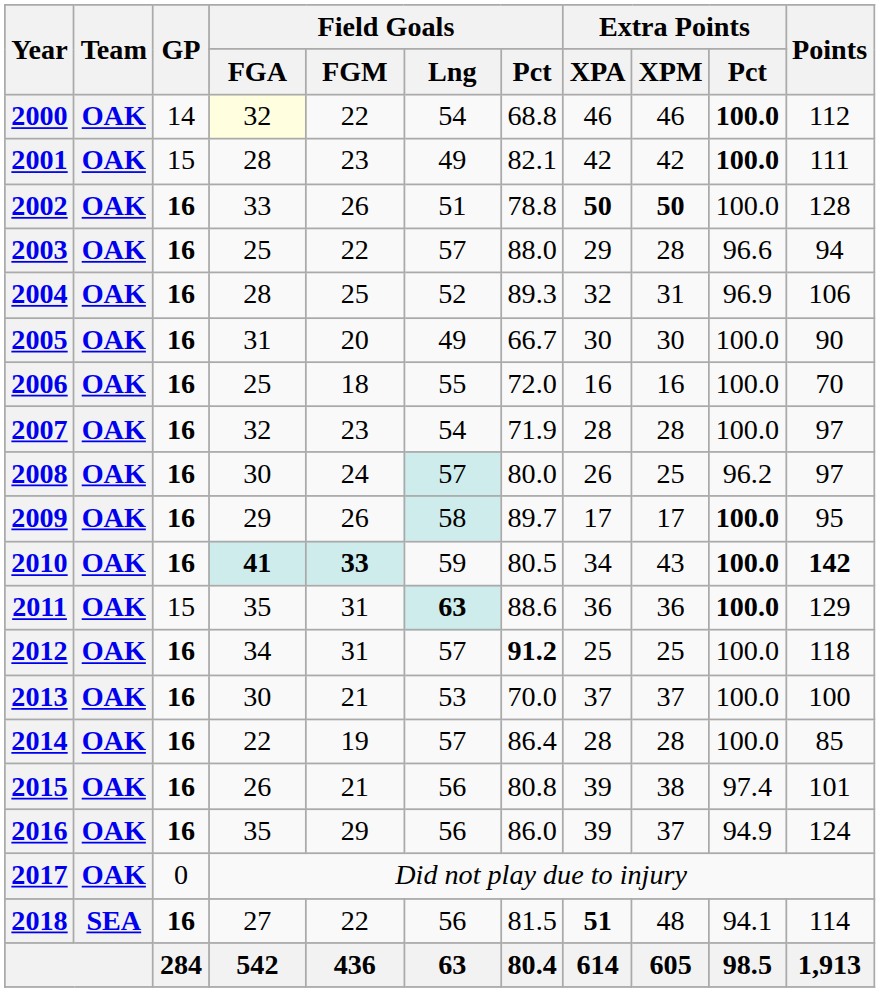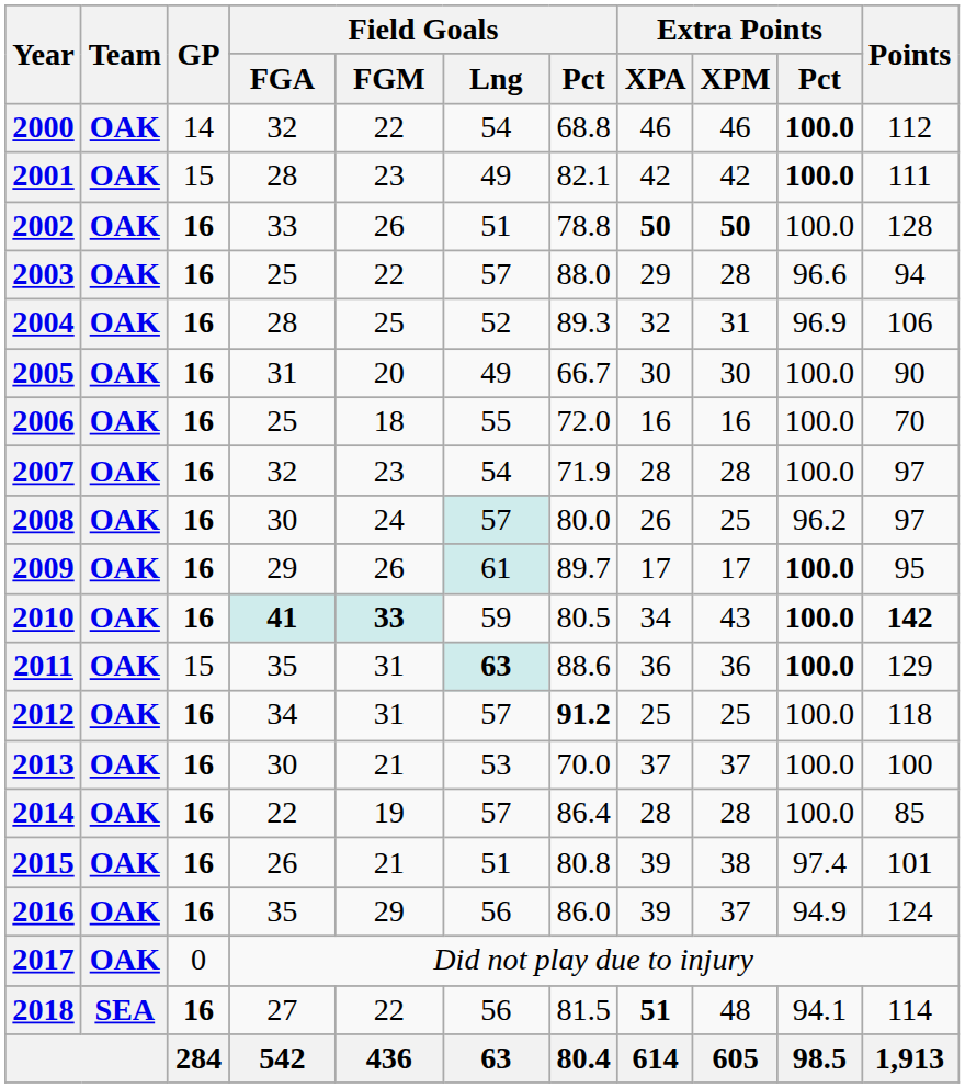2000 | Field Goals / FGA: lightyellow background -> no background
2009 | Field Goals / Lng: 58 -> 61
2015 | Field Goals / Lng: 56 -> 51
